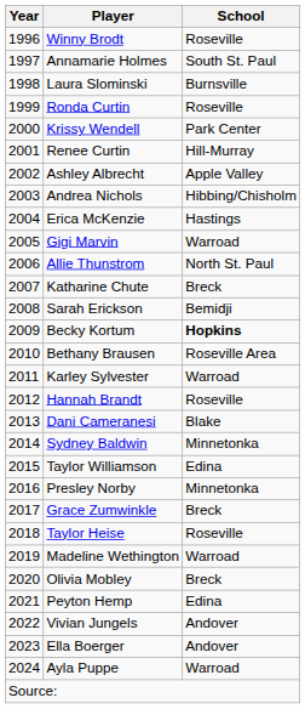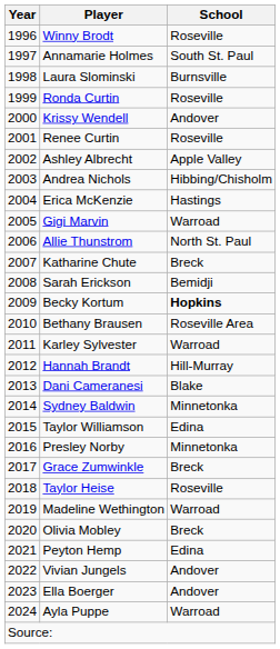Krissy Wendell | School: Park Center -> Andover
Renee Curtin | School: Hill-Murray -> Roseville
Hannah Brandt | School: Roseville -> Hill-Murray
